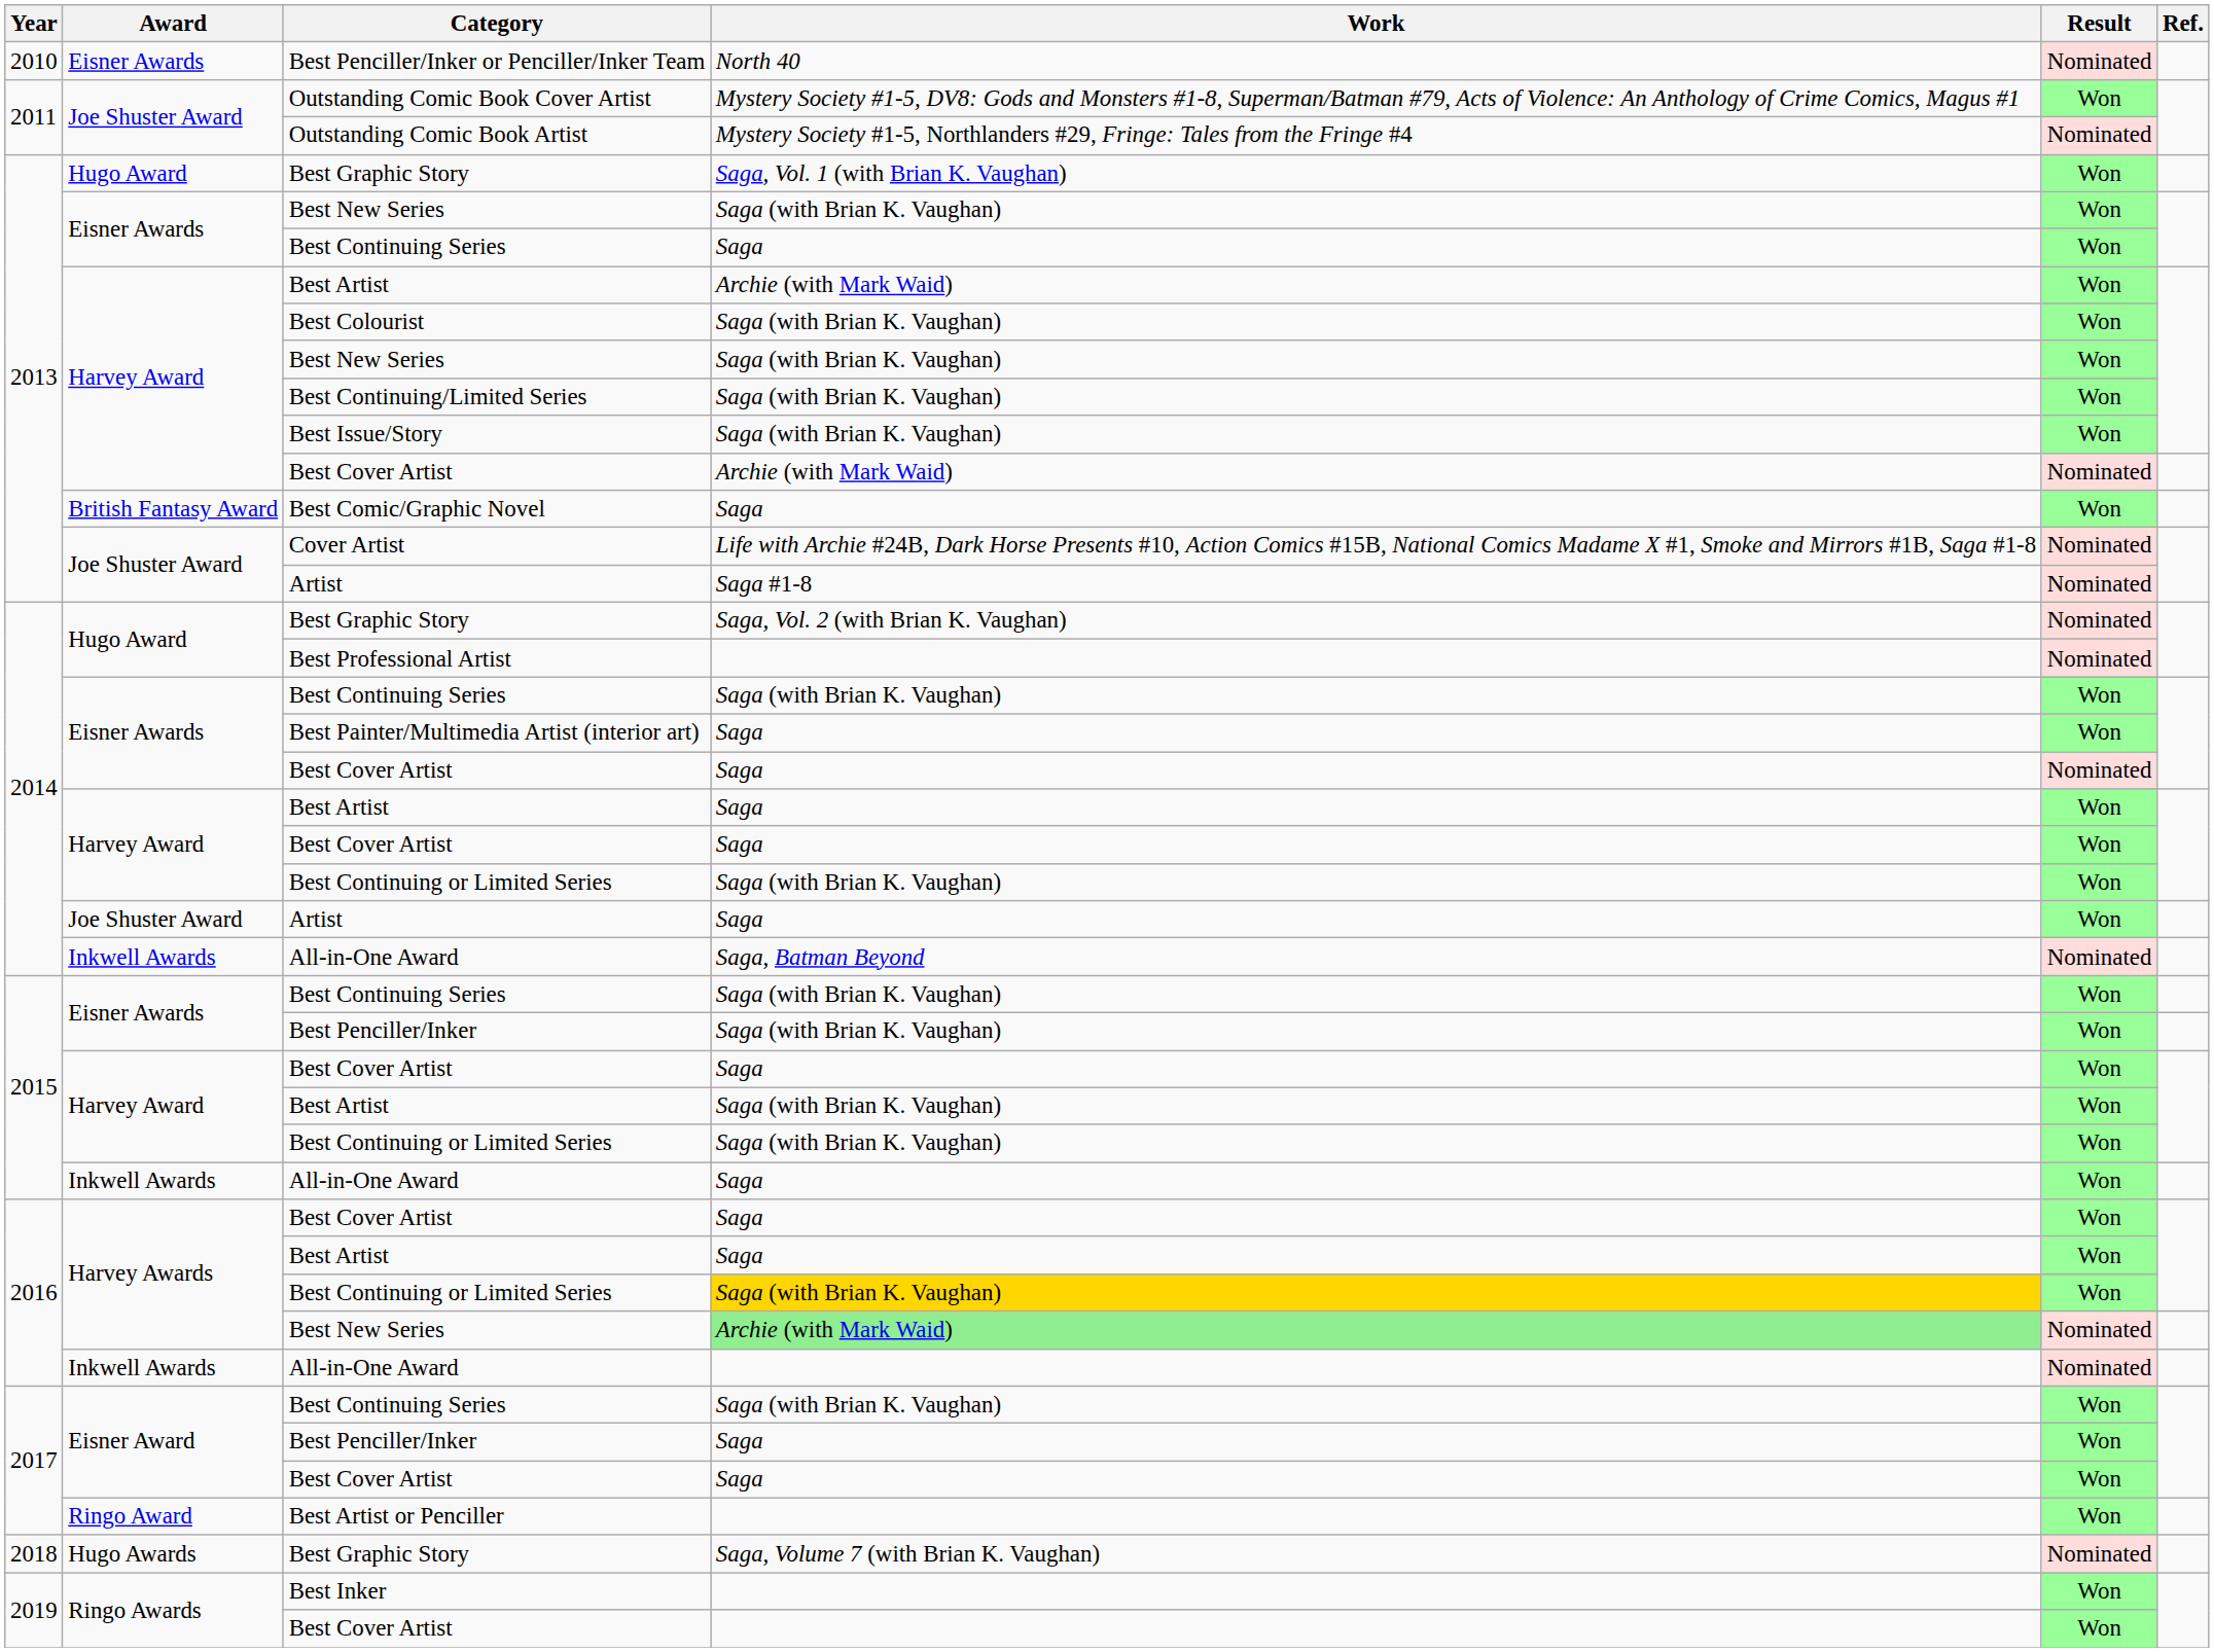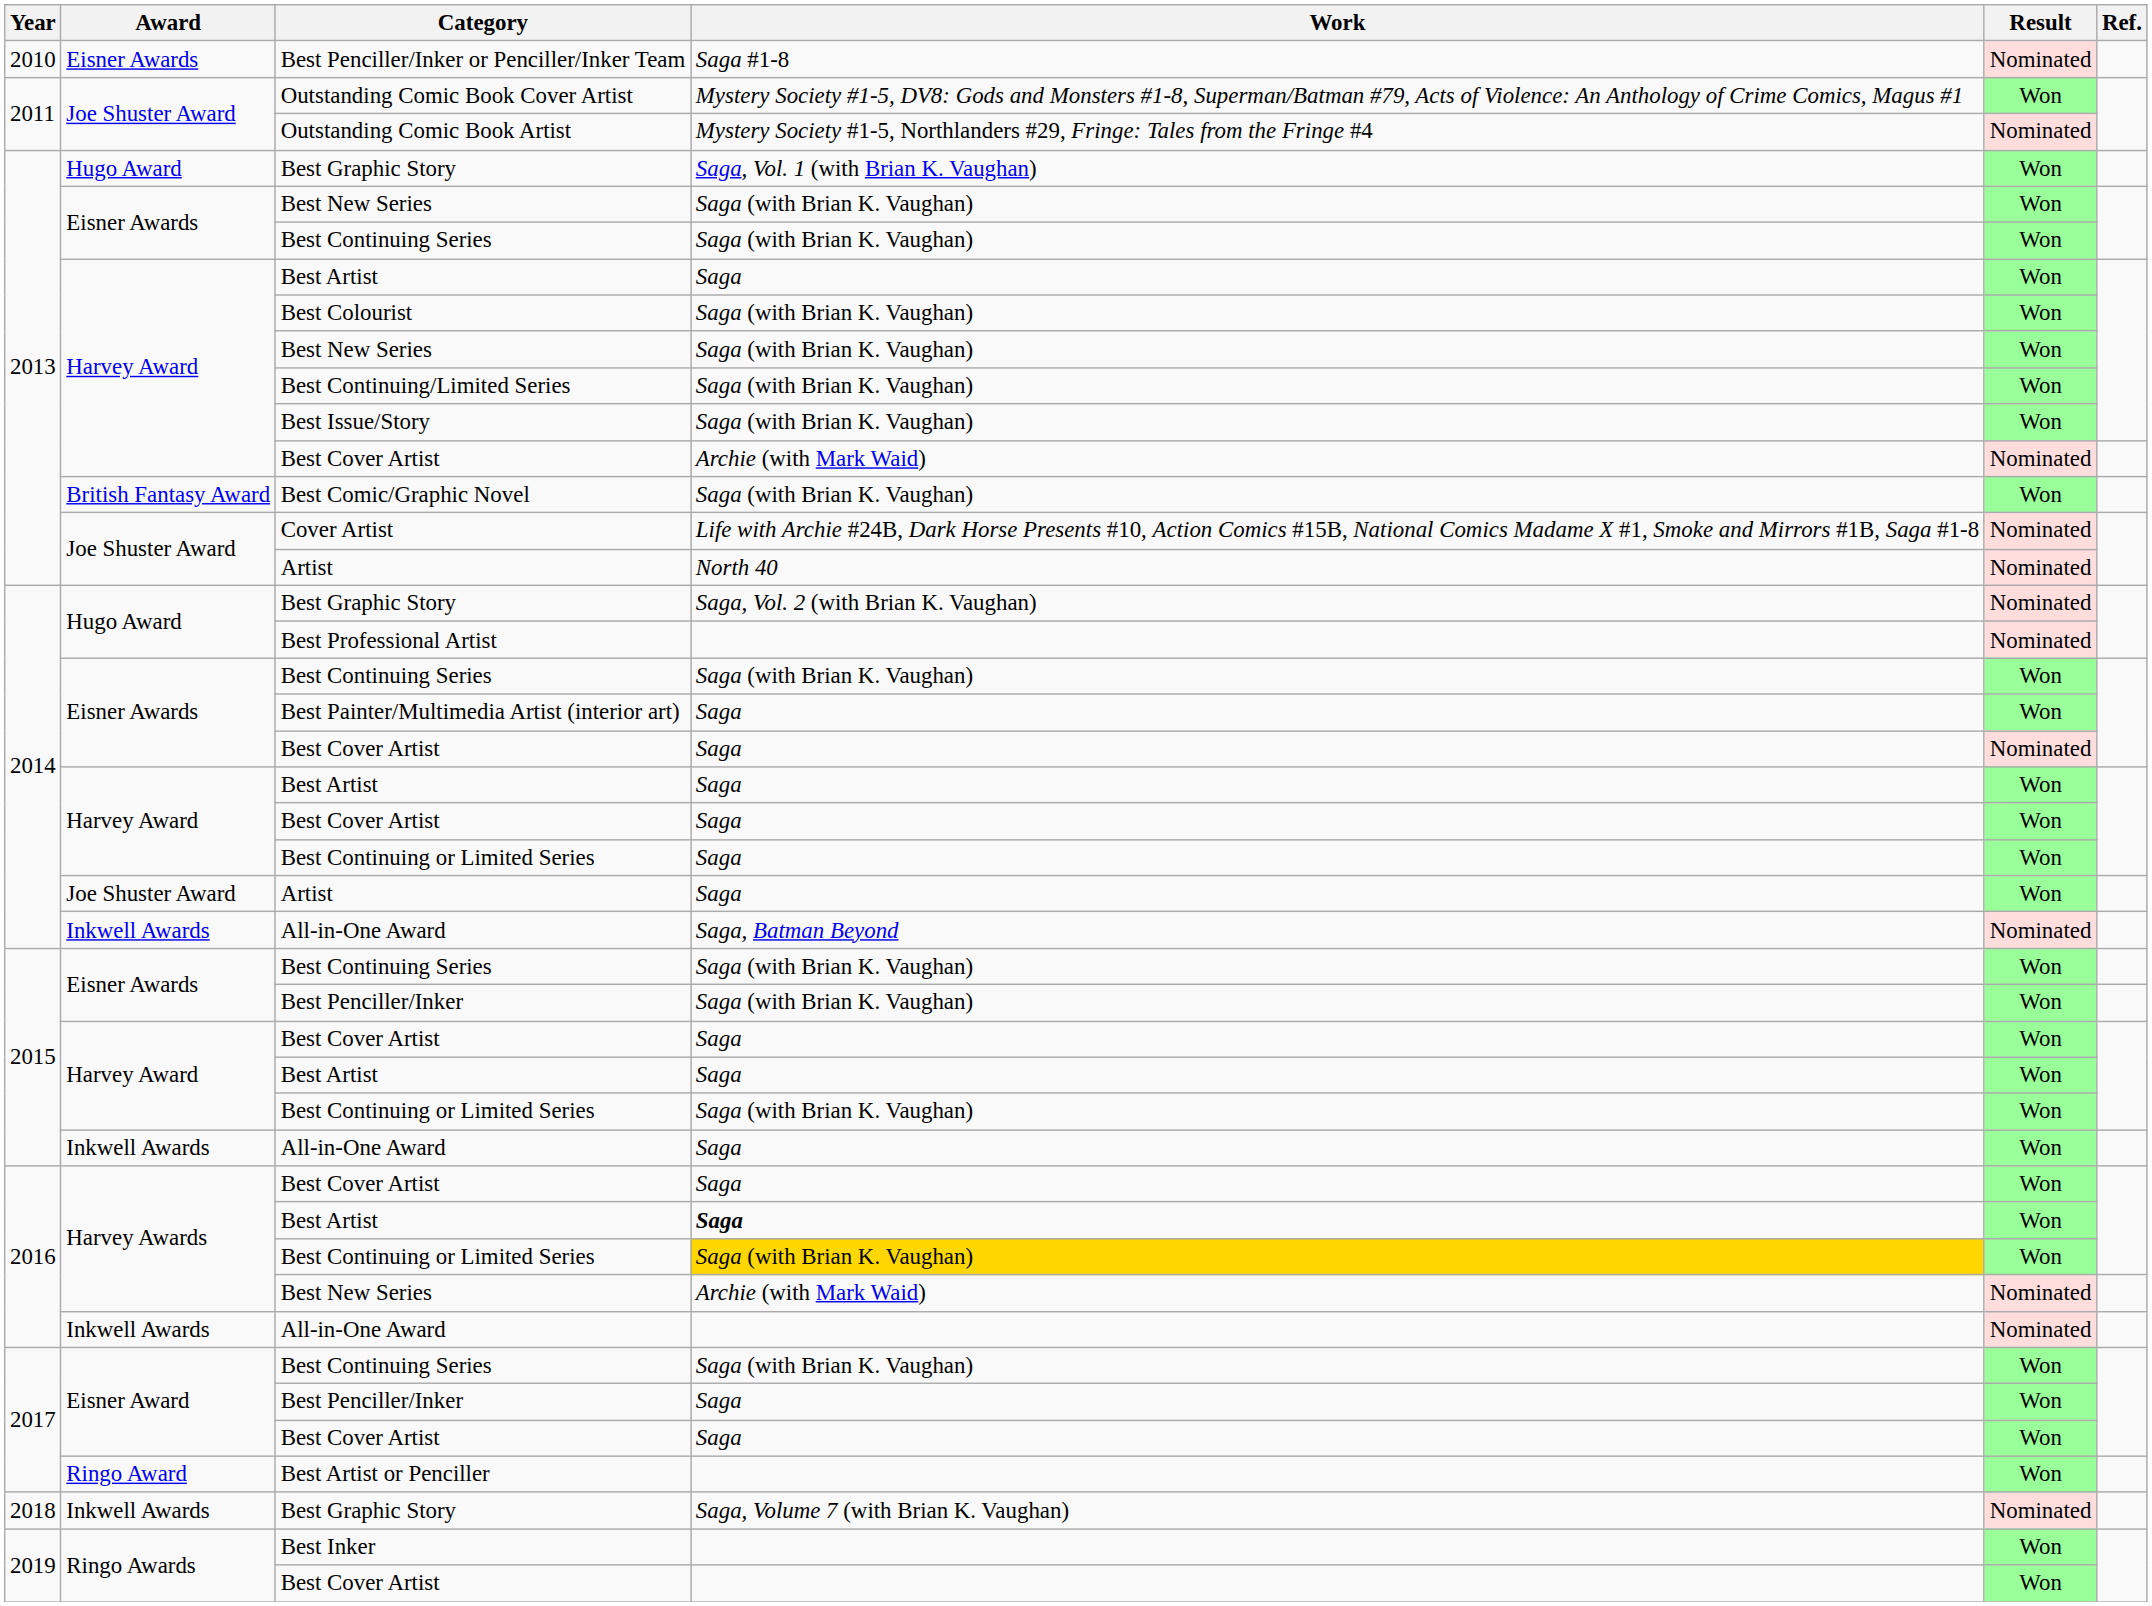Best Penciller/Inker or Penciller/Inker Team | Work: North 40 -> Saga #1-8
2013 / Best Continuing Series | Work: Saga -> Saga (with Brian K. Vaughan)
2013 / Best Artist | Work: Archie (with Mark Waid) -> Saga
Best Comic/Graphic Novel | Work: Saga -> Saga (with Brian K. Vaughan)
2013 / Artist | Work: Saga #1-8 -> North 40
2014 / Best Continuing or Limited Series | Work: Saga (with Brian K. Vaughan) -> Saga
2015 / Best Artist | Work: Saga (with Brian K. Vaughan) -> Saga
2016 / Best Artist | Work: normal -> bold
2016 / Best New Series | Work: lightgreen background -> no background
2018 / Best Graphic Story | Award: Hugo Awards -> Inkwell Awards
